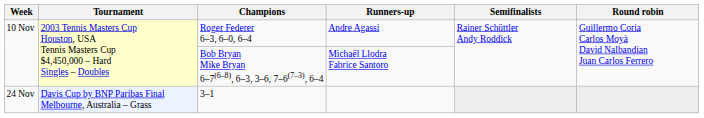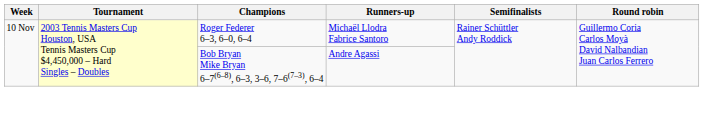Roger Federer 6–3, 6–0, 6–4 | Runners-up: Andre Agassi -> Michaël Llodra Fabrice Santoro
Bob Bryan Mike Bryan 6–7(6–8), 6–3, 3–6, 7–6(7–3), 6–4 | Runners-up: Michaël Llodra Fabrice Santoro -> Andre Agassi
- row: 24 Nov | Davis Cup by BNP Paribas Final Melbourne, Australia – Grass | 3–1
